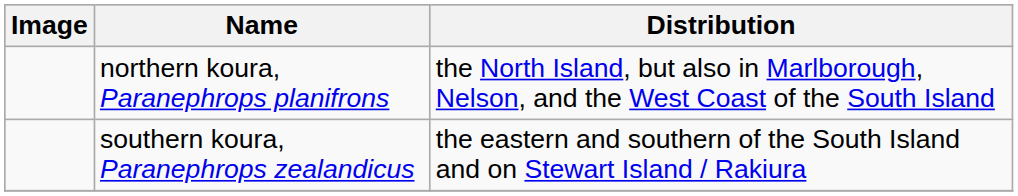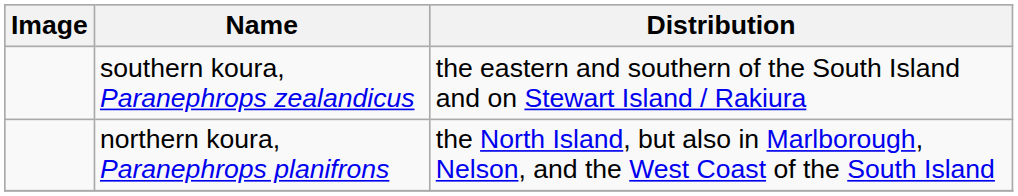rows swapped: northern koura, Paranephrops planifrons <-> southern koura, Paranephrops zealandicus
